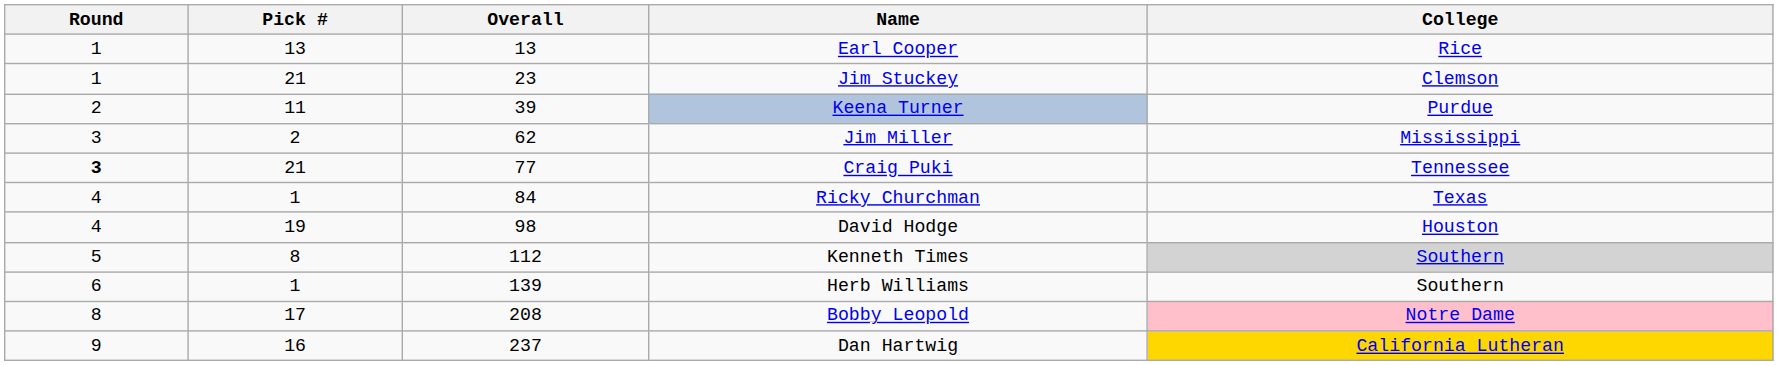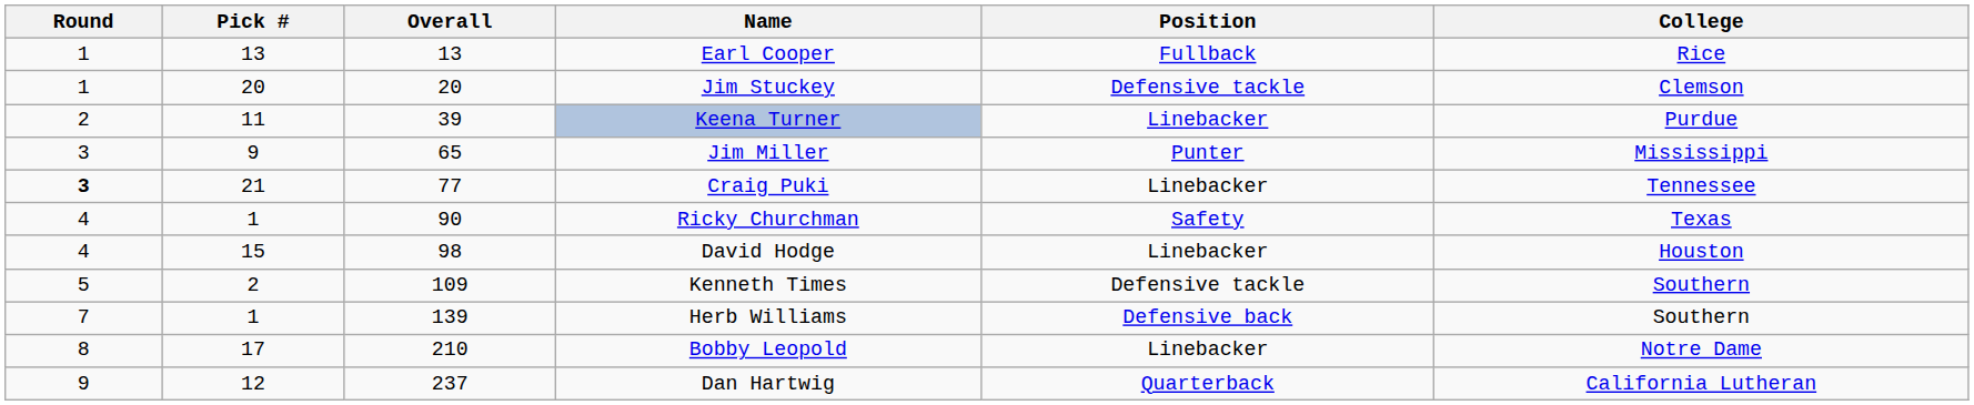+ column: Position | Fullback | Defensive tackle | Linebacker | Punter | Linebacker | Safety | Linebacker | Defensive tackle | Defensive back | Linebacker | Quarterback
Jim Stuckey | Pick #: 21 -> 20
Jim Stuckey | Overall: 23 -> 20
Jim Miller | Pick #: 2 -> 9
Jim Miller | Overall: 62 -> 65
Ricky Churchman | Overall: 84 -> 90
David Hodge | Pick #: 19 -> 15
Kenneth Times | Pick #: 8 -> 2
Kenneth Times | Overall: 112 -> 109
Kenneth Times | College: lightgrey background -> no background
Herb Williams | Round: 6 -> 7
Bobby Leopold | Overall: 208 -> 210
Bobby Leopold | College: pink background -> no background
Dan Hartwig | Pick #: 16 -> 12
Dan Hartwig | College: gold background -> no background
